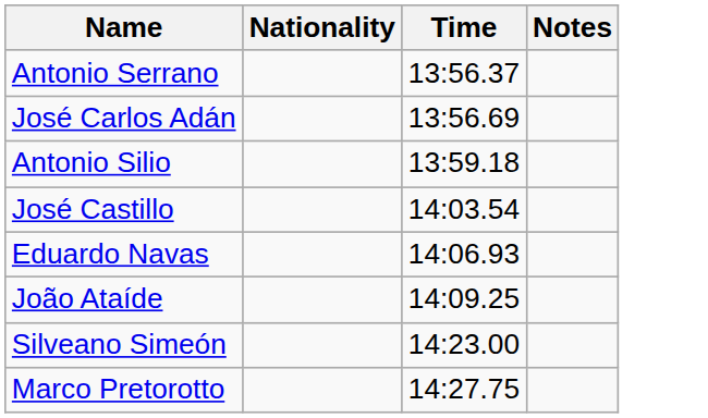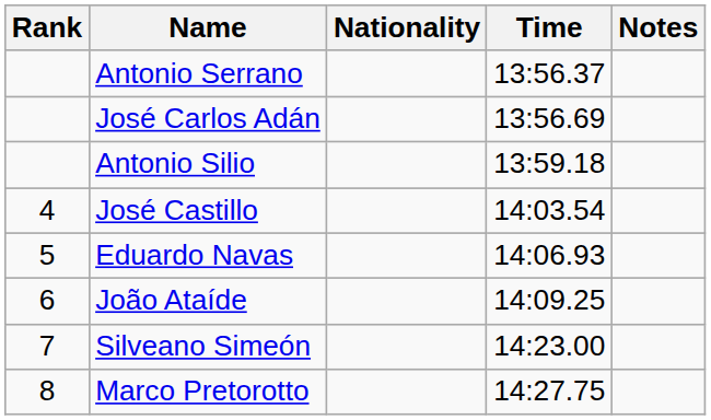+ column: Rank | 4 | 5 | 6 | 7 | 8
